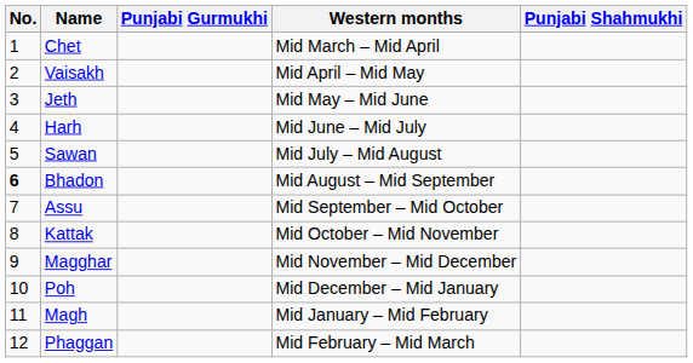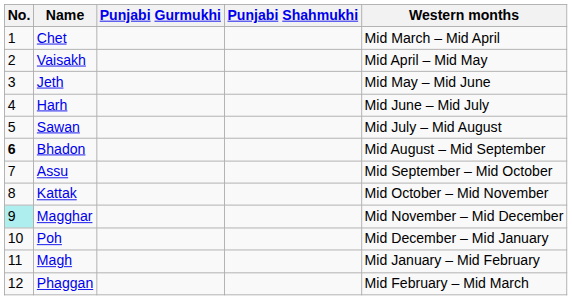columns swapped: Punjabi Shahmukhi <-> Western months
Magghar | No.: no background -> paleturquoise background
